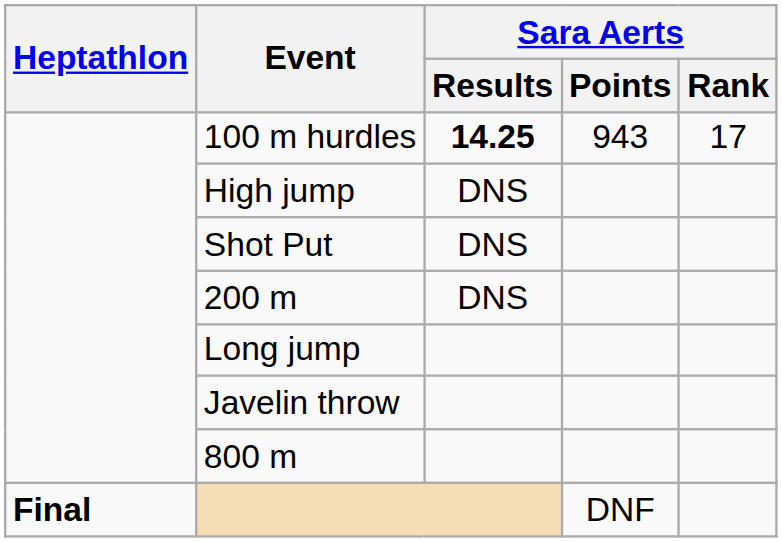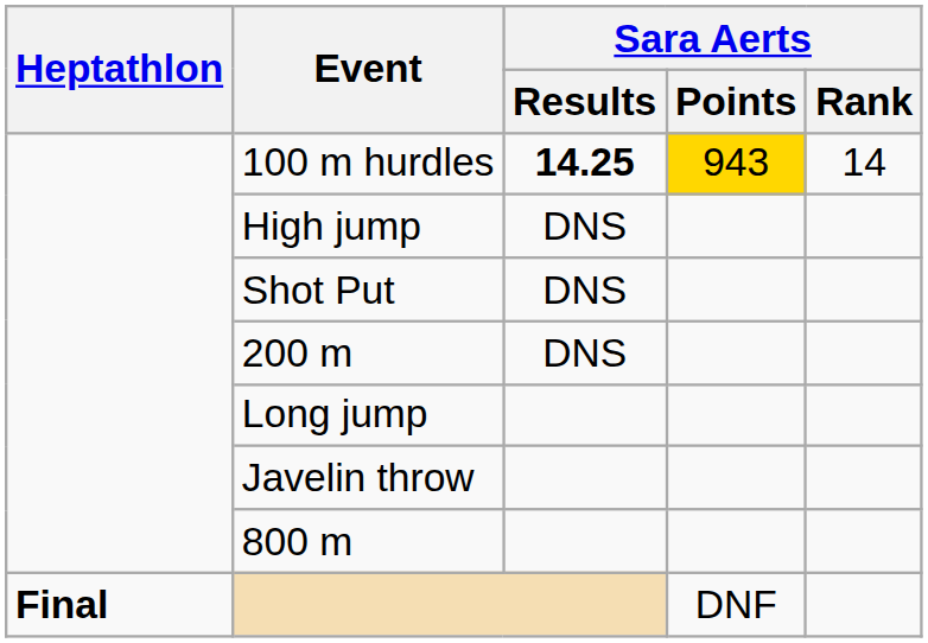100 m hurdles | Sara Aerts / Points: no background -> gold background
100 m hurdles | Sara Aerts / Rank: 17 -> 14
